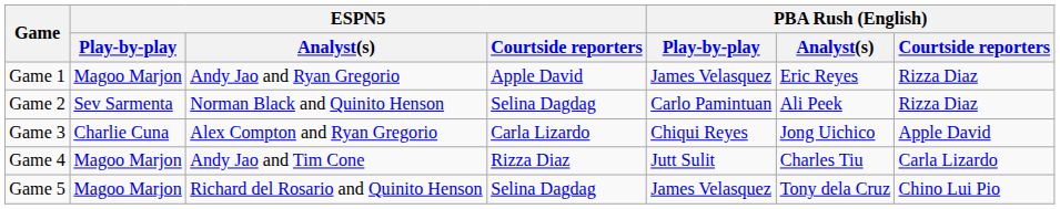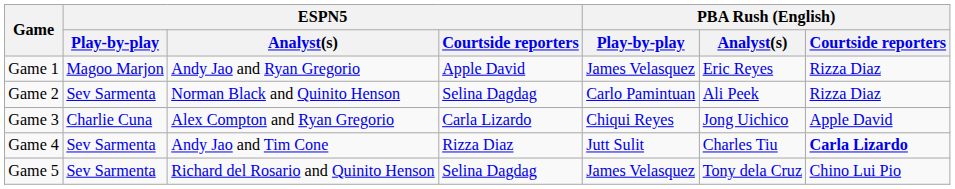Game 4 | ESPN5 / Play-by-play: Magoo Marjon -> Sev Sarmenta
Game 4 | PBA Rush (English) / Courtside reporters: normal -> bold
Game 5 | ESPN5 / Play-by-play: Magoo Marjon -> Sev Sarmenta
